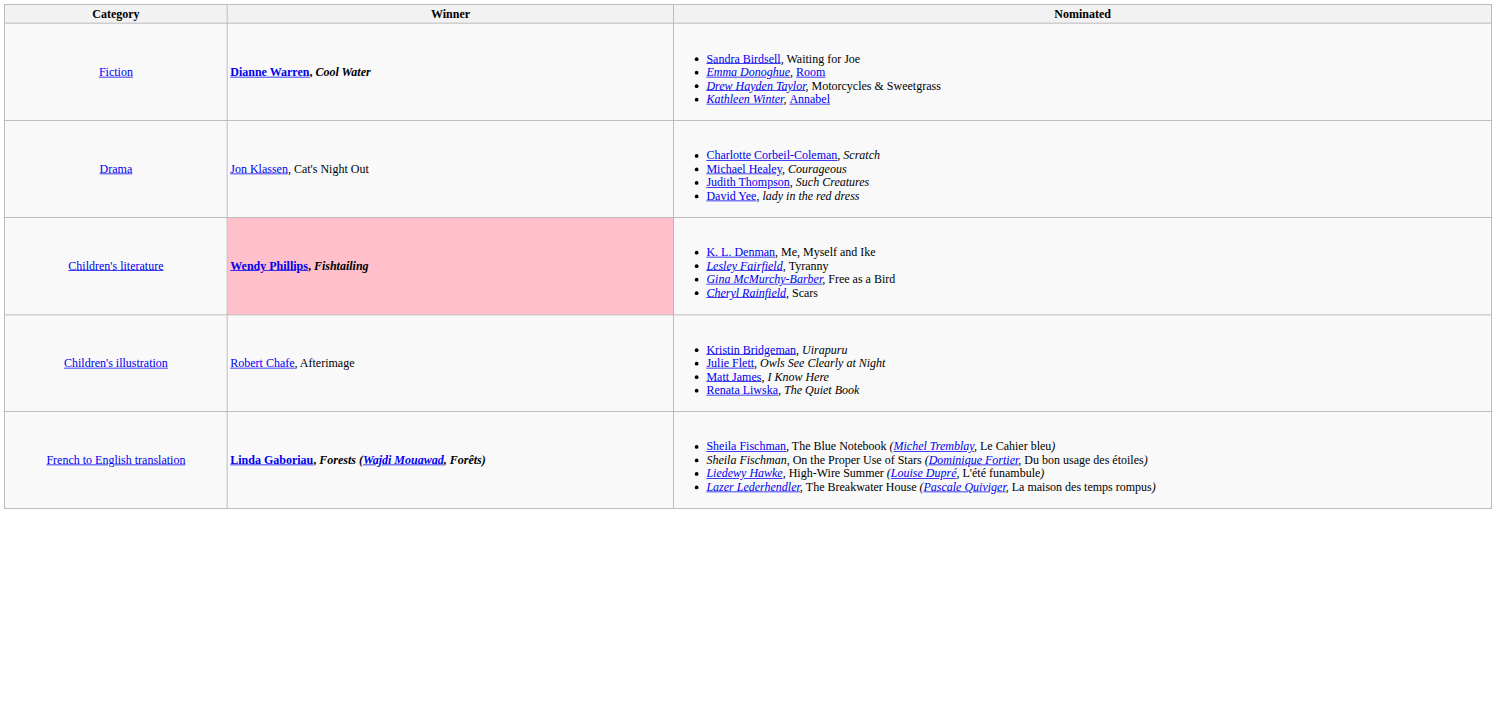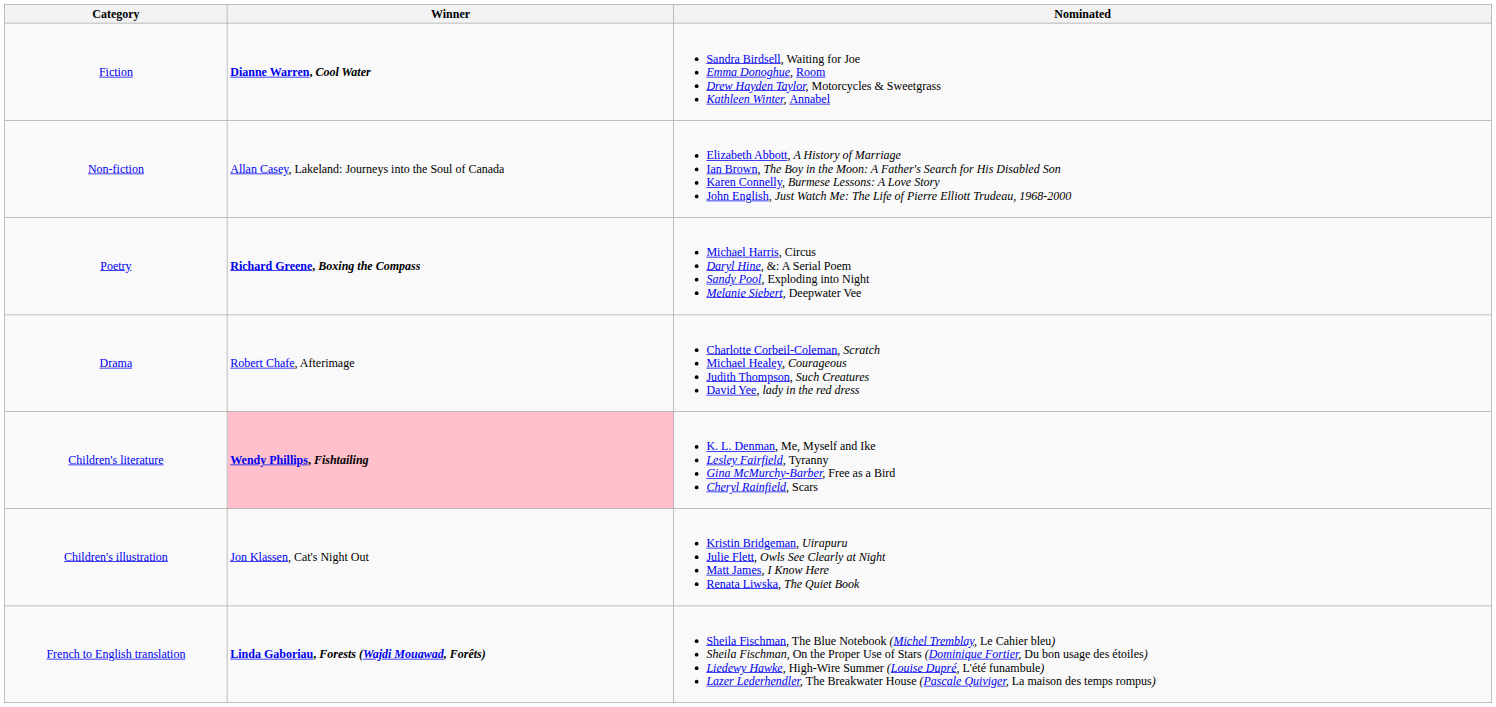+ row: Non-fiction | Allan Casey, Lakeland: Journeys into the Soul of Canada | Elizabeth Abbott, A History of Marriage Ian Brown, The Boy in the Moon: A Father's Search for His Disabled Son Karen Connelly, Burmese Lessons: A Love Story John English, Just Watch Me: The Life of Pierre Elliott Trudeau, 1968-2000
+ row: Poetry | Richard Greene, Boxing the Compass | Michael Harris, Circus Daryl Hine, &: A Serial Poem Sandy Pool, Exploding into Night Melanie Siebert, Deepwater Vee
Drama | Winner: Jon Klassen, Cat's Night Out -> Robert Chafe, Afterimage
Children's illustration | Winner: Robert Chafe, Afterimage -> Jon Klassen, Cat's Night Out
